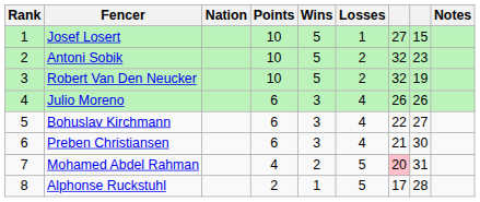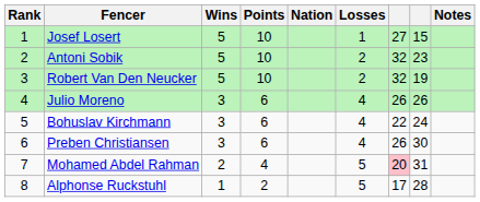columns swapped: Nation <-> Wins
Bohuslav Kirchmann | column 8: 27 -> 24
Preben Christiansen | column 7: 21 -> 26
